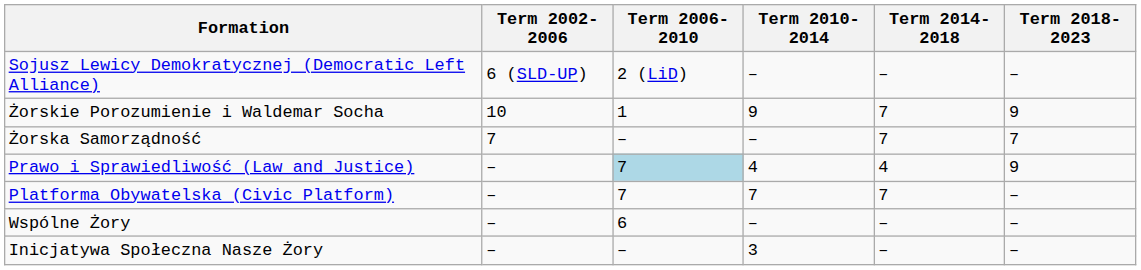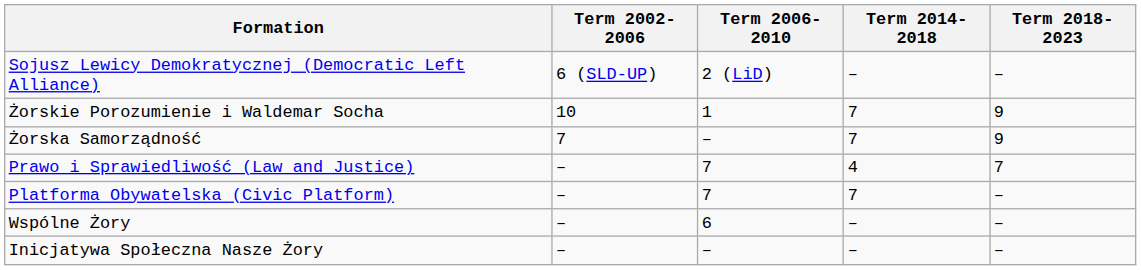- column: Term 2010-2014 | – | 9 | – | 4 | 7 | – | 3
Żorska Samorządność | Term 2018-2023: 7 -> 9
Prawo i Sprawiedliwość (Law and Justice) | Term 2006-2010: lightblue background -> no background
Prawo i Sprawiedliwość (Law and Justice) | Term 2018-2023: 9 -> 7
